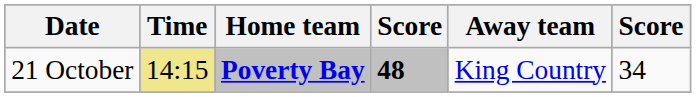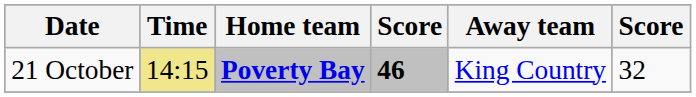21 October | column 4: 48 -> 46
21 October | column 6: 34 -> 32
